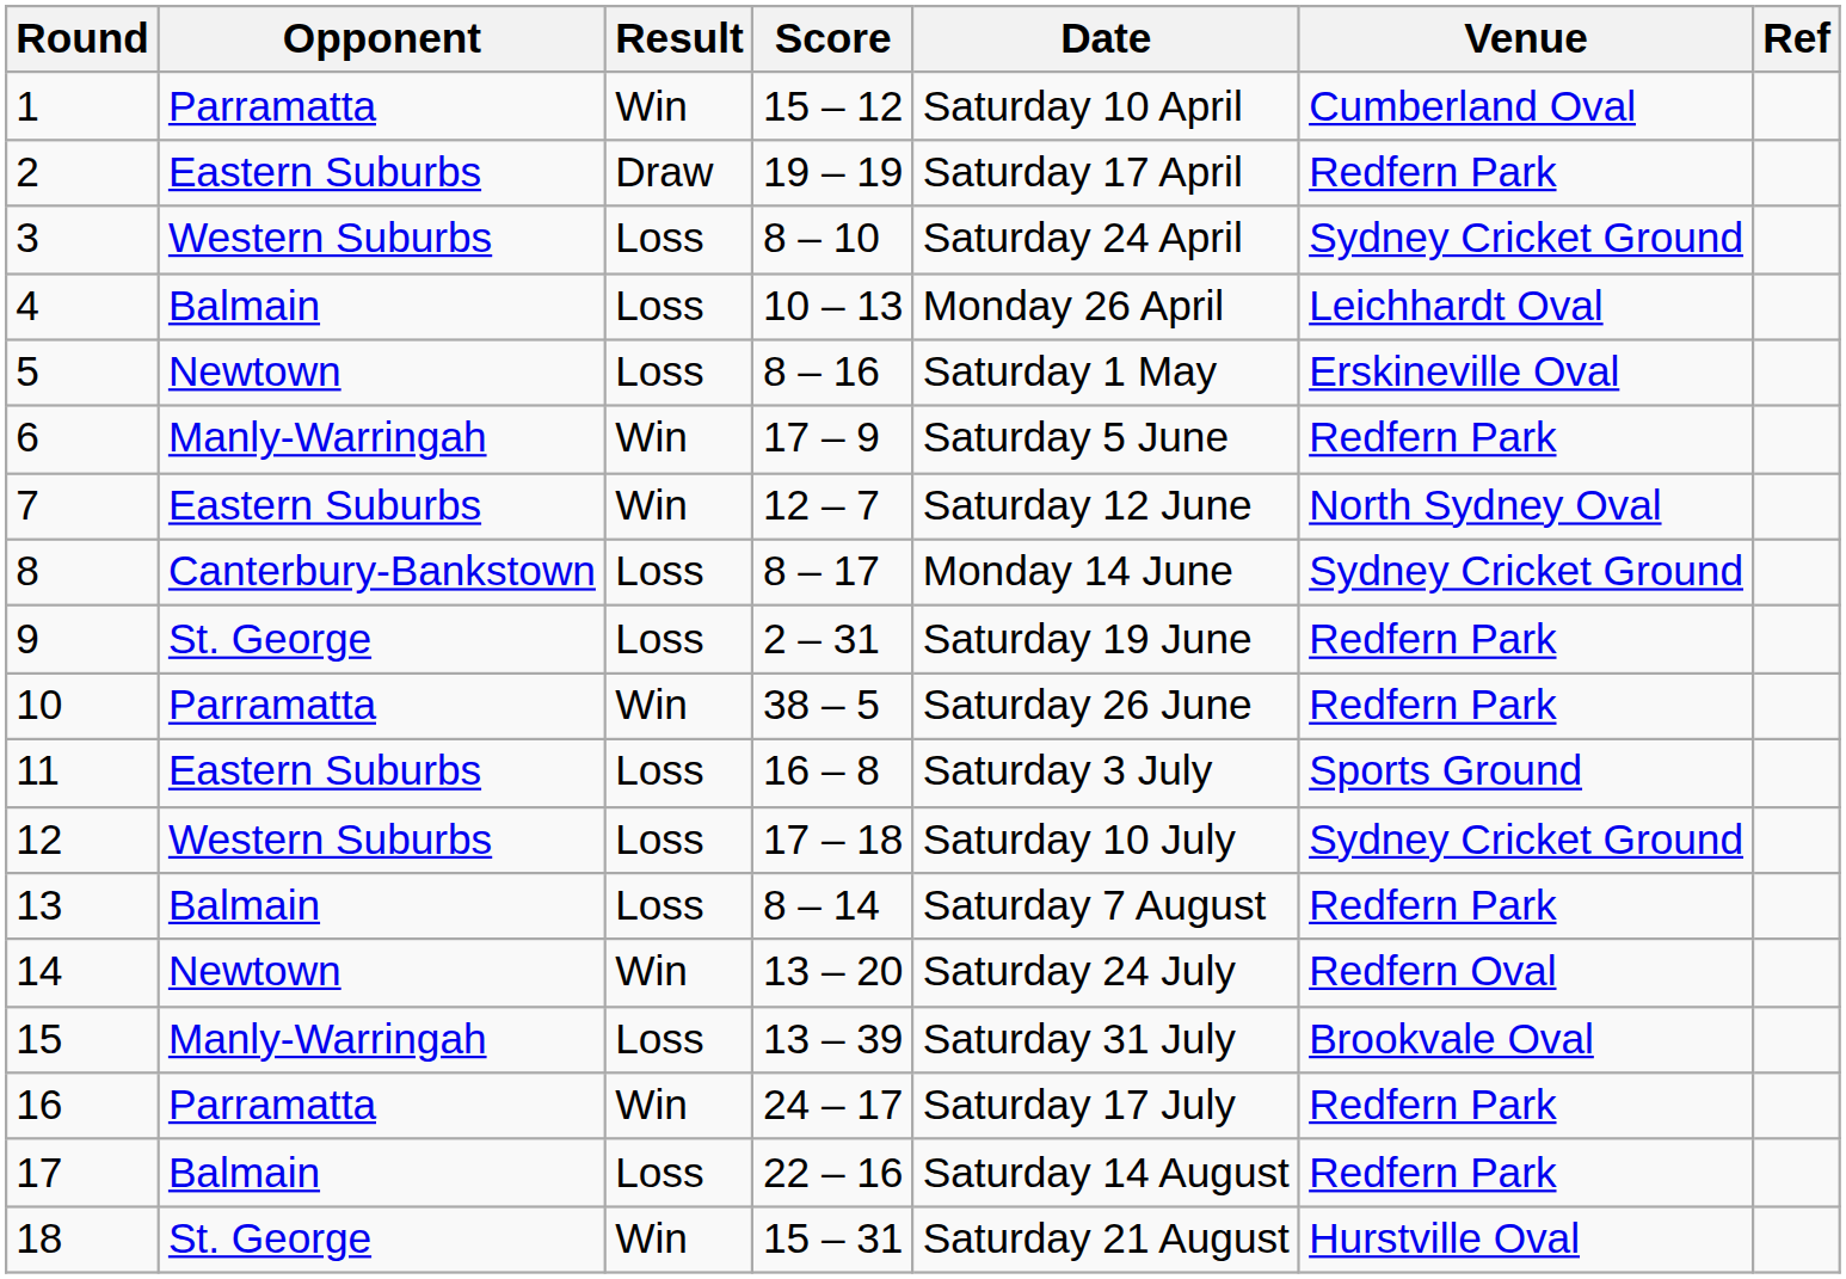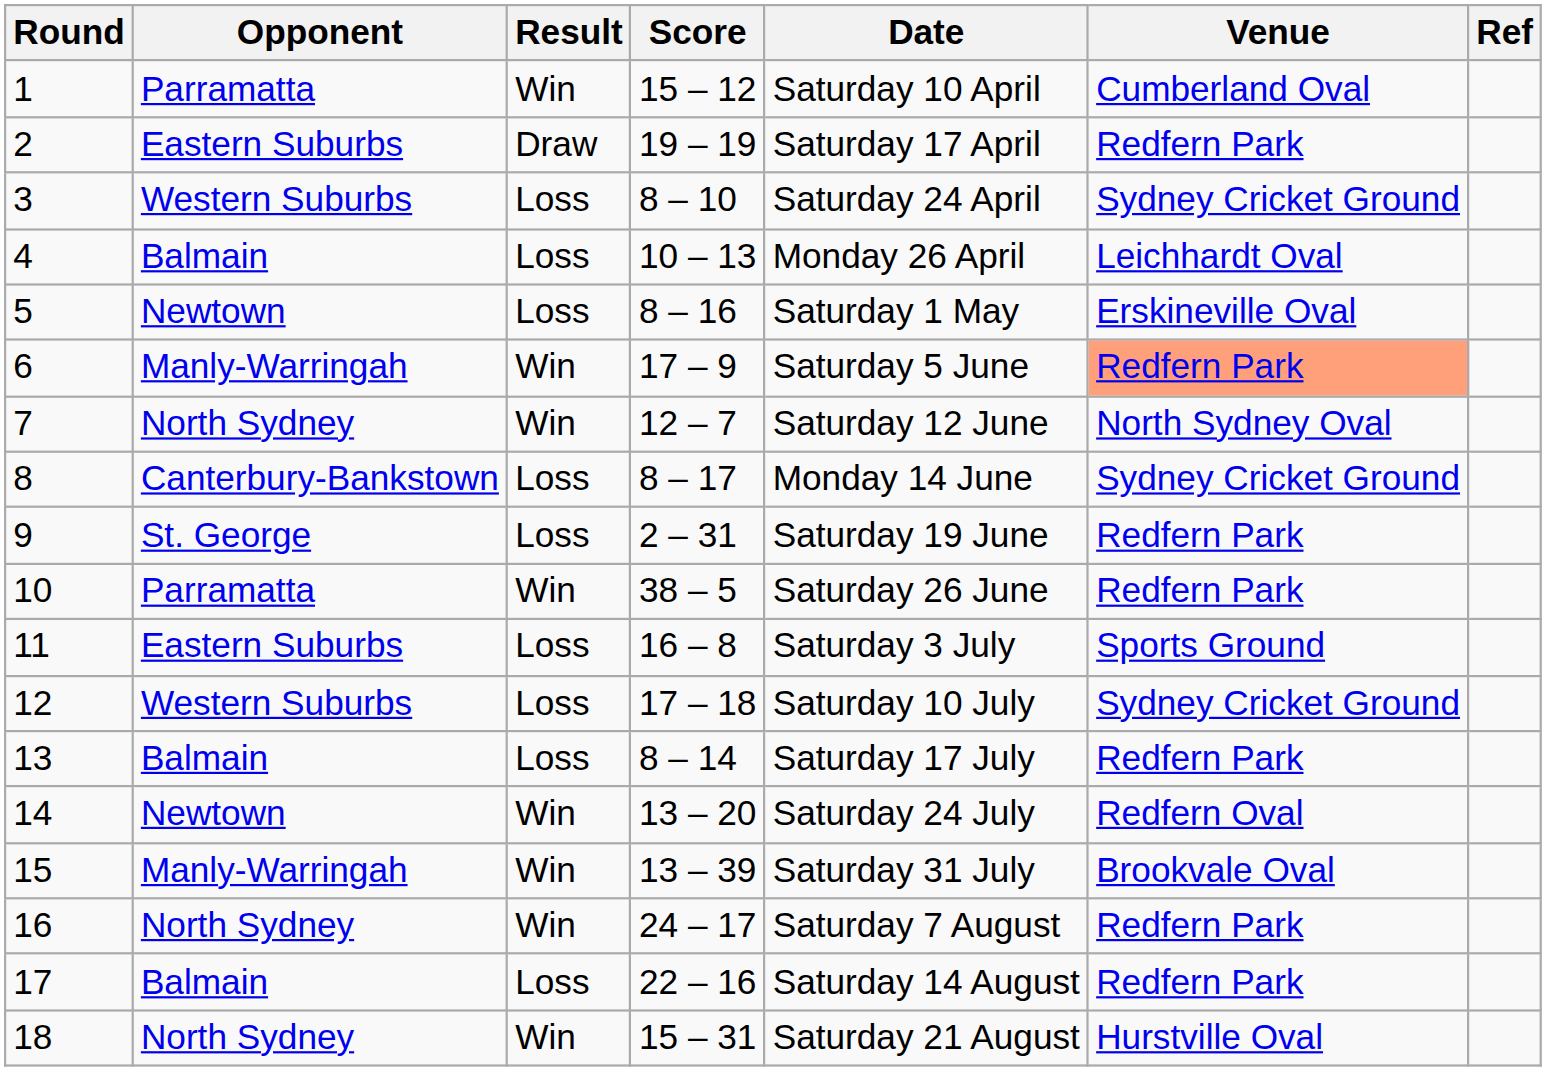6 | Venue: no background -> lightsalmon background
7 | Opponent: Eastern Suburbs -> North Sydney
13 | Date: Saturday 7 August -> Saturday 17 July
15 | Result: Loss -> Win
16 | Opponent: Parramatta -> North Sydney
16 | Date: Saturday 17 July -> Saturday 7 August
18 | Opponent: St. George -> North Sydney
